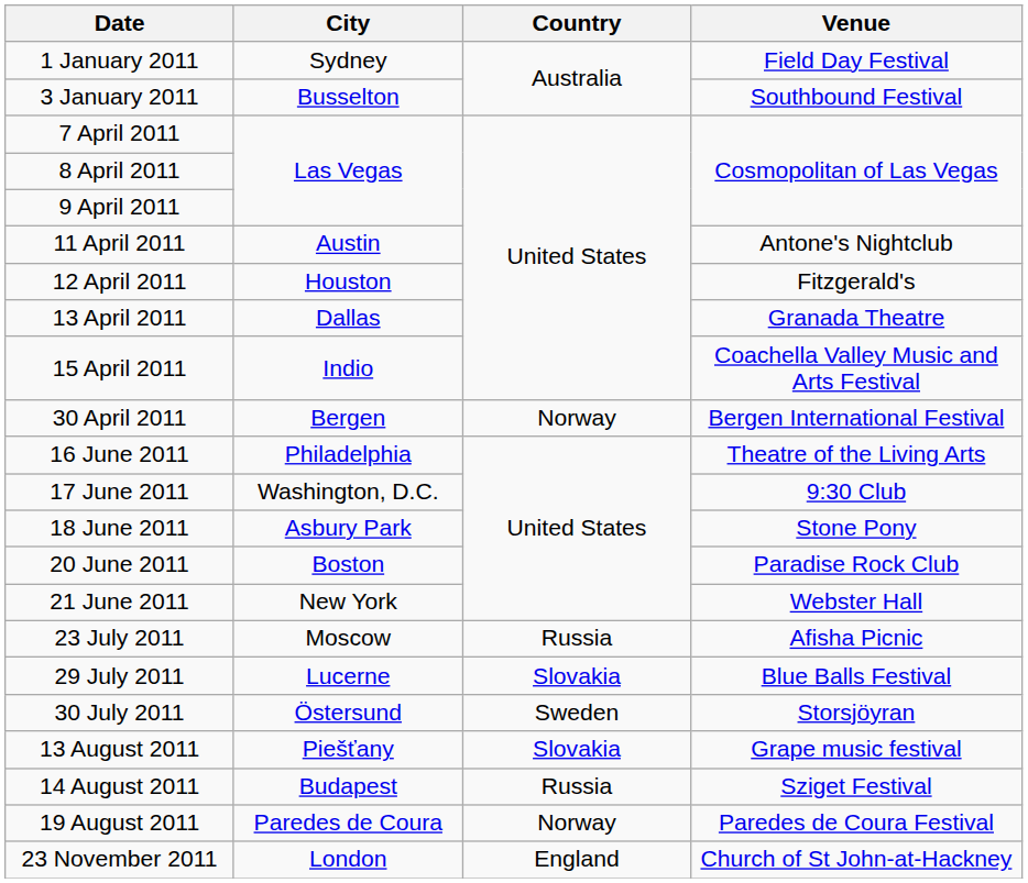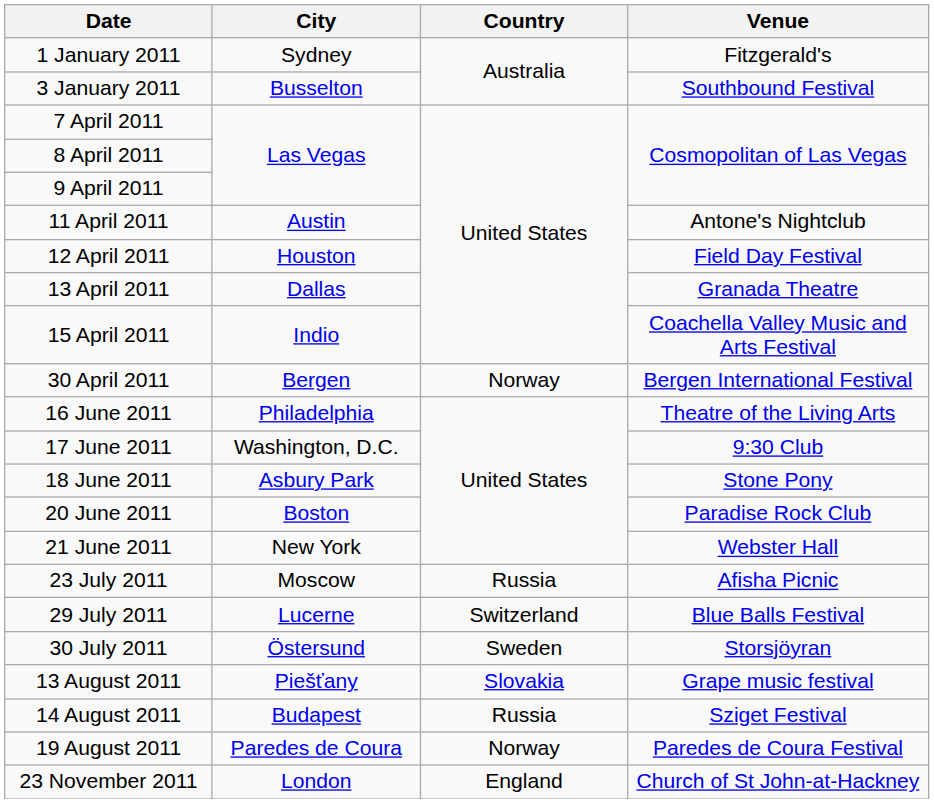1 January 2011 | Venue: Field Day Festival -> Fitzgerald's
12 April 2011 | Venue: Fitzgerald's -> Field Day Festival
29 July 2011 | Country: Slovakia -> Switzerland
